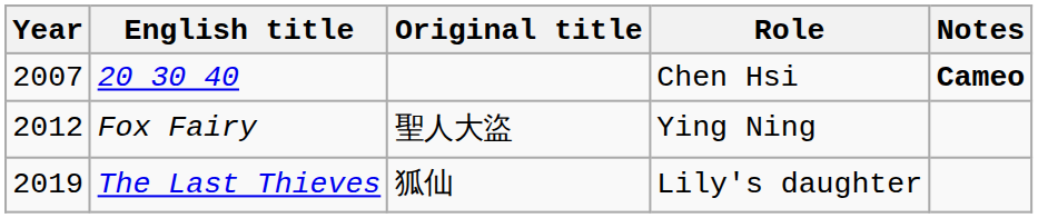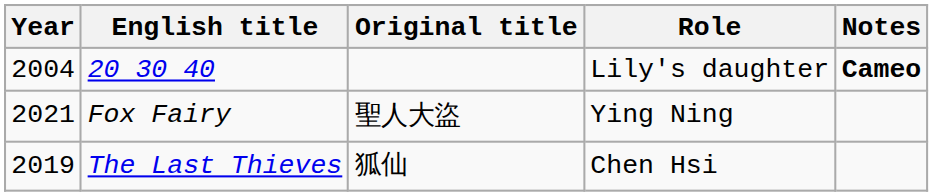20 30 40 | Year: 2007 -> 2004
20 30 40 | Role: Chen Hsi -> Lily's daughter
Fox Fairy | Year: 2012 -> 2021
The Last Thieves | Role: Lily's daughter -> Chen Hsi
